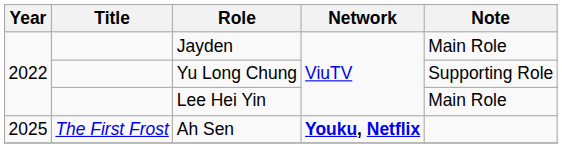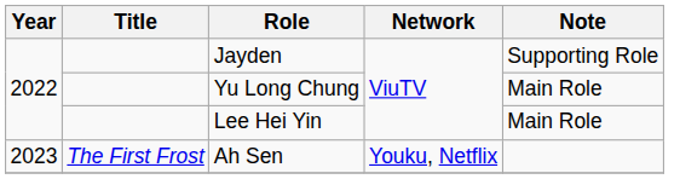Jayden | Note: Main Role -> Supporting Role
Yu Long Chung | Note: Supporting Role -> Main Role
Ah Sen | Year: 2025 -> 2023
Ah Sen | Network: bold -> normal
